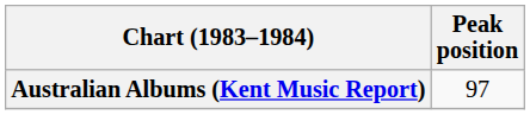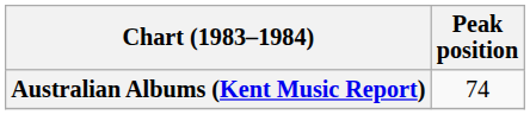Australian Albums (Kent Music Report) | Peak position: 97 -> 74
